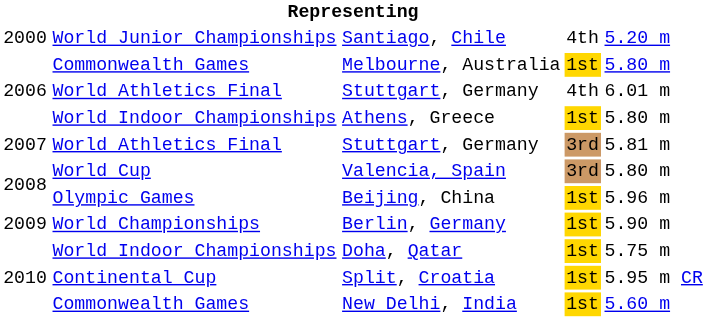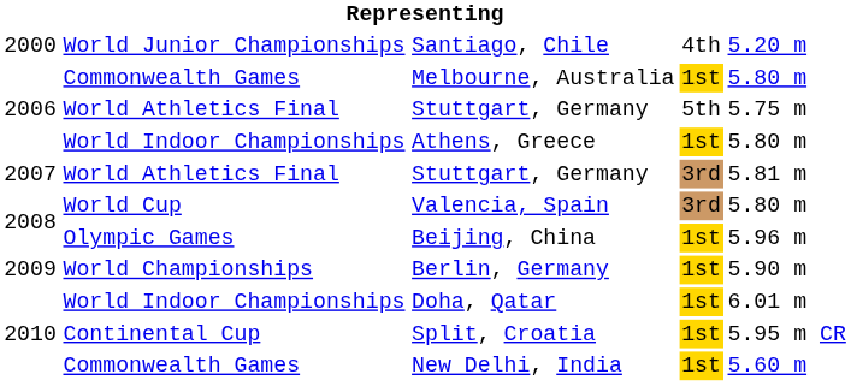2006 / Stuttgart, Germany | column 4: 4th -> 5th
2006 / Stuttgart, Germany | column 5: 6.01 m -> 5.75 m
Doha, Qatar | column 5: 5.75 m -> 6.01 m
